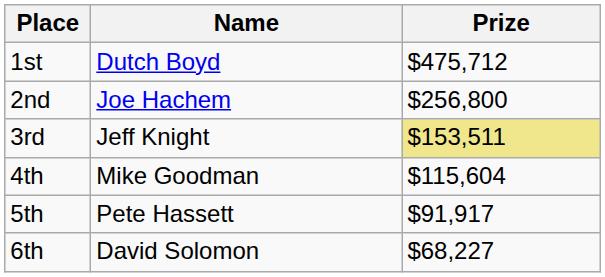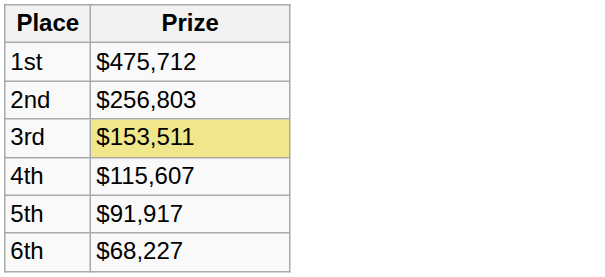- column: Name | Dutch Boyd | Joe Hachem | Jeff Knight | Mike Goodman | Pete Hassett | David Solomon
2nd | Prize: $256,800 -> $256,803
4th | Prize: $115,604 -> $115,607
